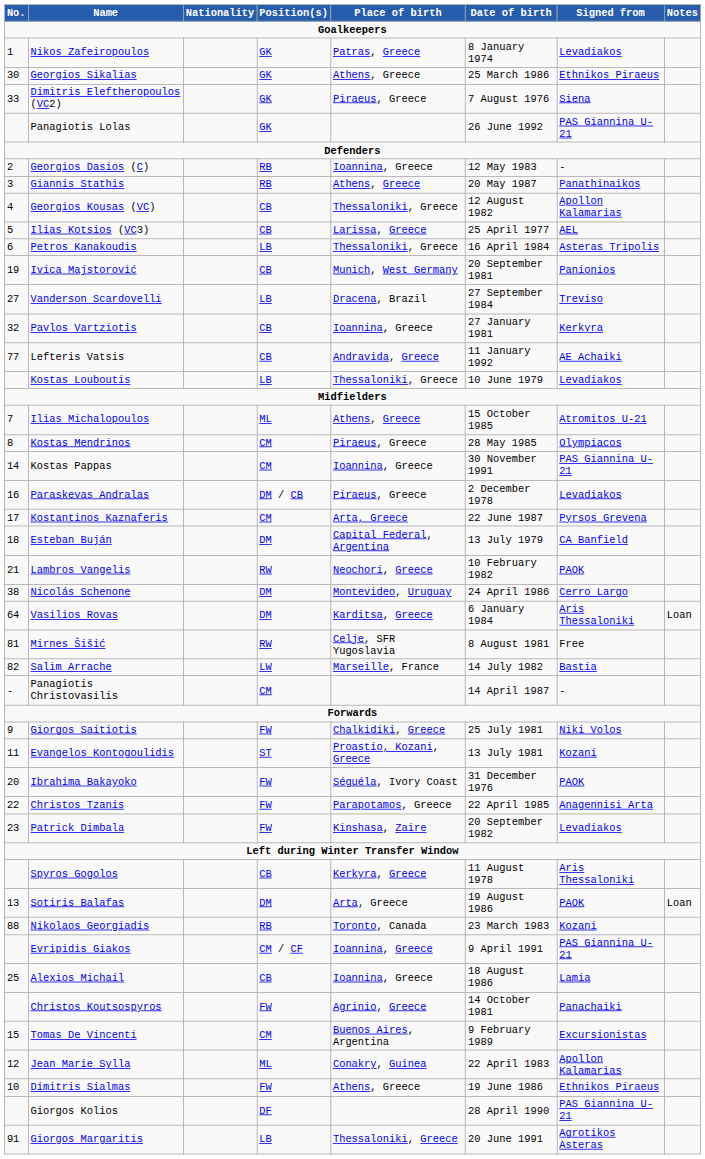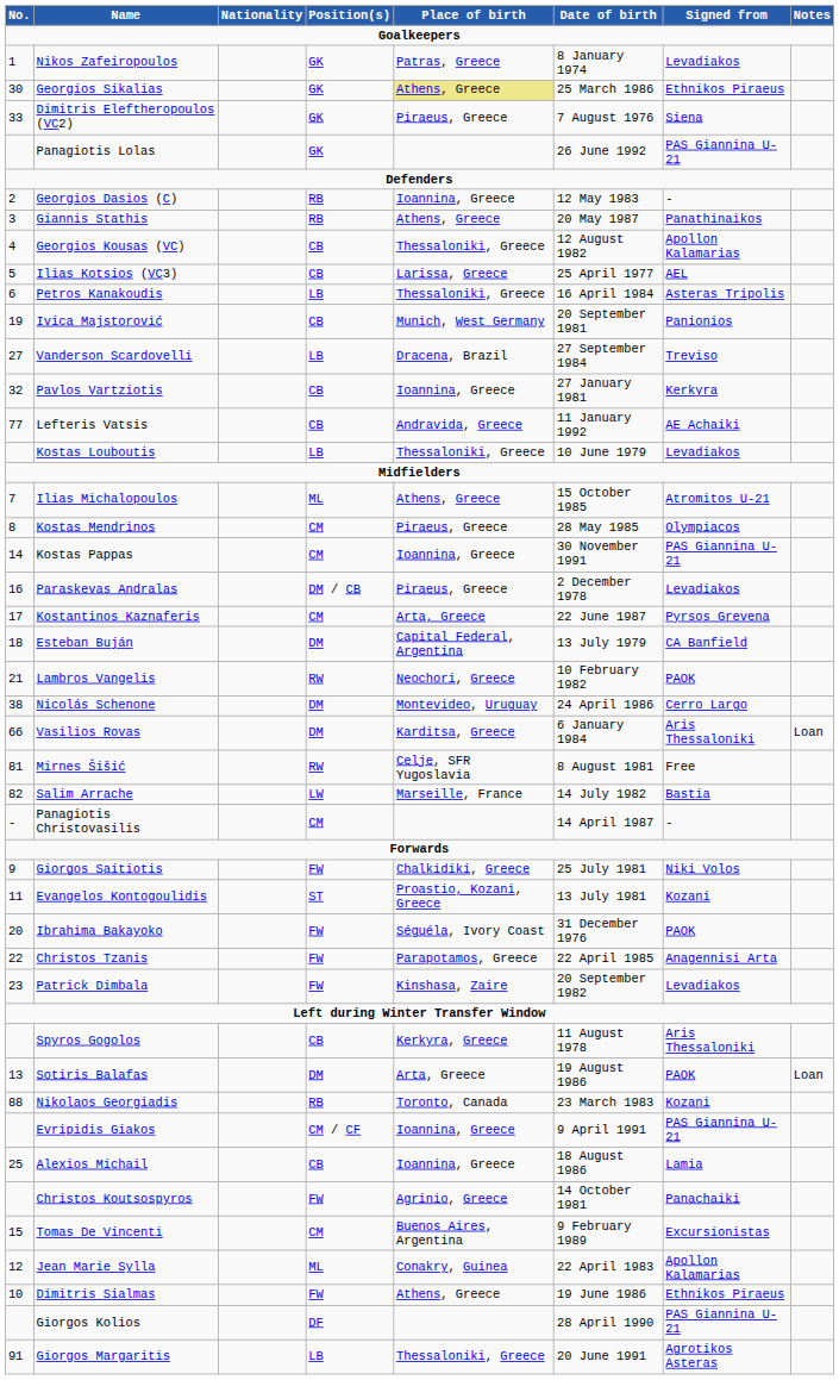Georgios Sikalias | Place of birth: no background -> khaki background
Vasilios Rovas | No.: 64 -> 66
